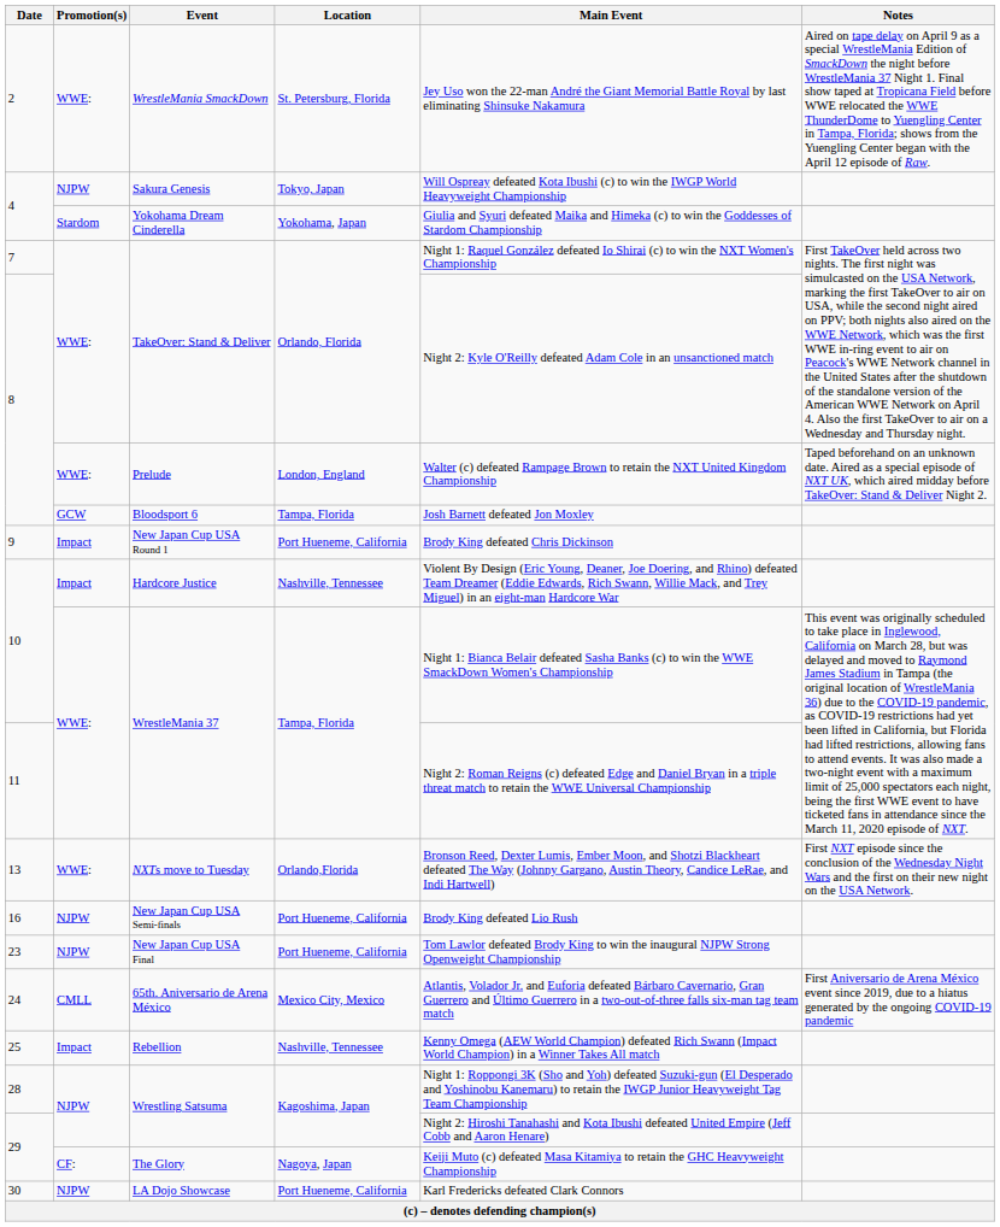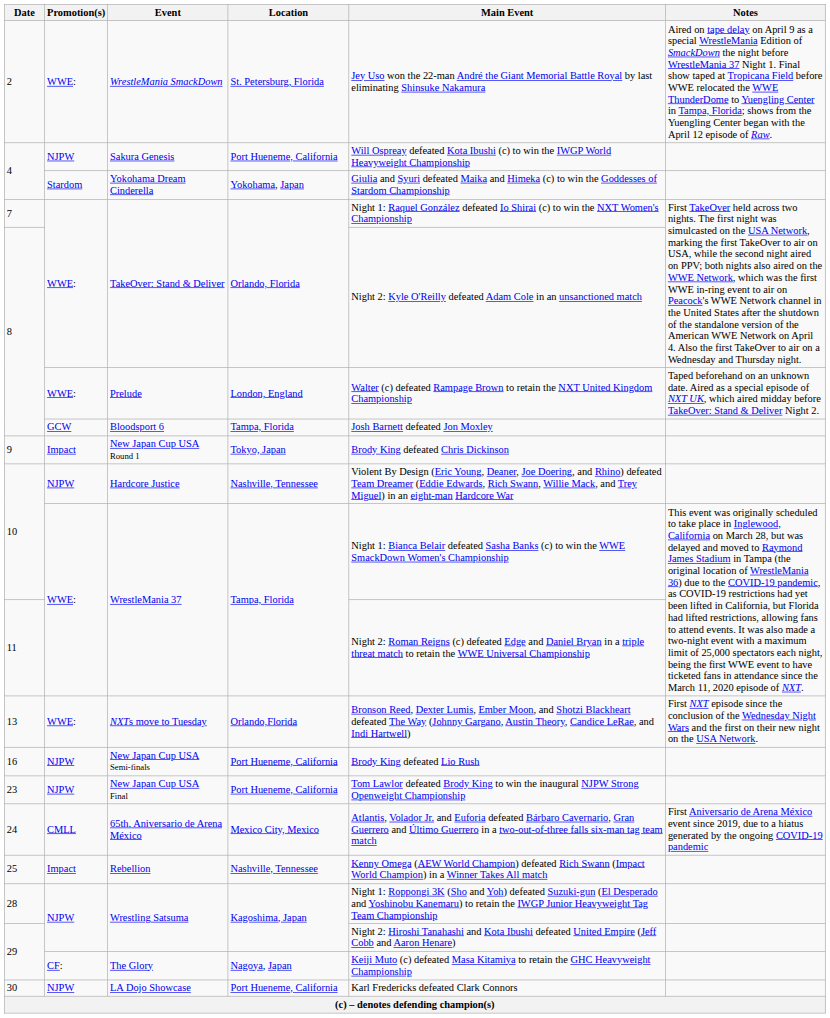Sakura Genesis | Location: Tokyo, Japan -> Port Hueneme, California
New Japan Cup USA Round 1 | Location: Port Hueneme, California -> Tokyo, Japan
Hardcore Justice | Promotion(s): Impact -> NJPW
